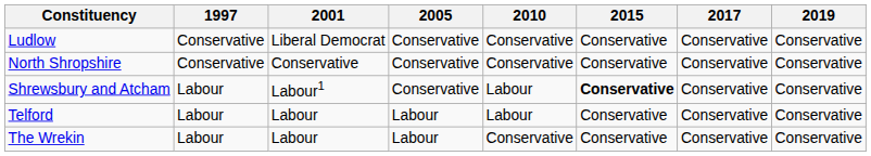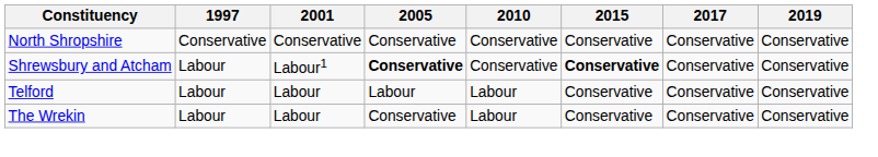- row: Ludlow | Conservative | Liberal Democrat | Conservative | Conservative | Conservative | Conservative | Conservative
Shrewsbury and Atcham | 2005: normal -> bold
Shrewsbury and Atcham | 2010: Labour -> Conservative
The Wrekin | 2005: Labour -> Conservative
The Wrekin | 2010: Conservative -> Labour
